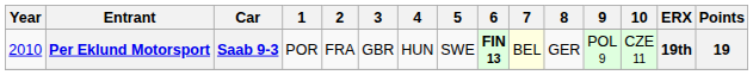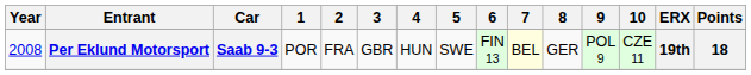Per Eklund Motorsport | Year: 2010 -> 2008
Per Eklund Motorsport | 6: bold -> normal
Per Eklund Motorsport | Points: 19 -> 18
